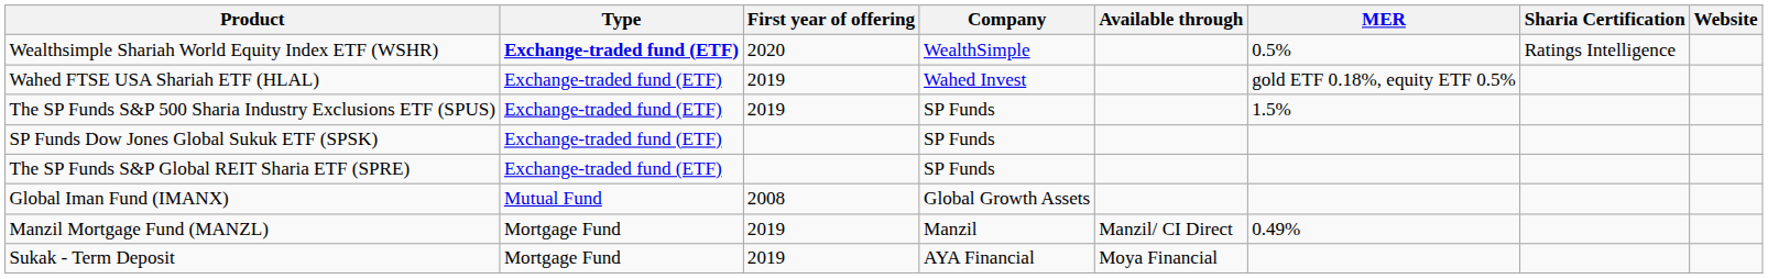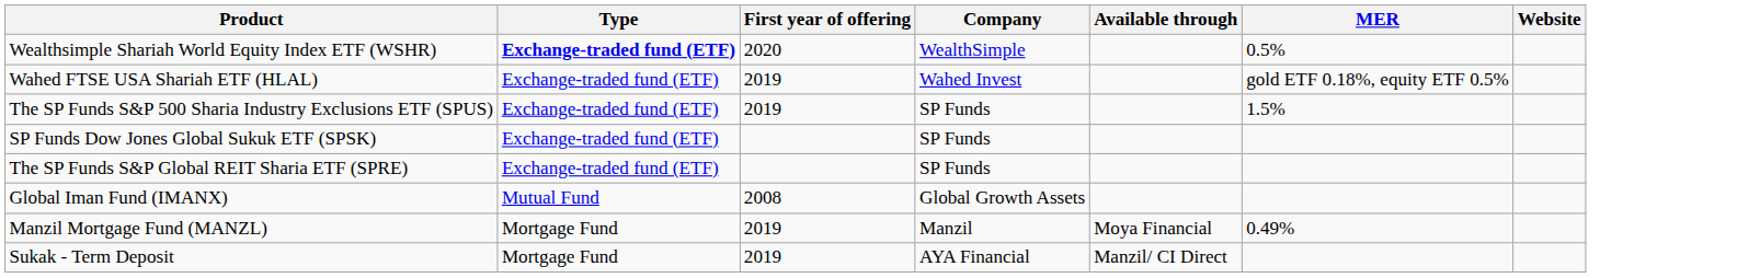- column: Sharia Certification | Ratings Intelligence
Manzil Mortgage Fund (MANZL) | Available through: Manzil/ CI Direct -> Moya Financial
Sukak - Term Deposit | Available through: Moya Financial -> Manzil/ CI Direct
